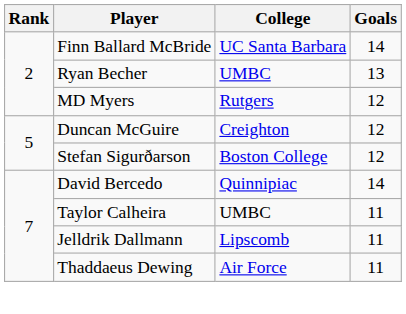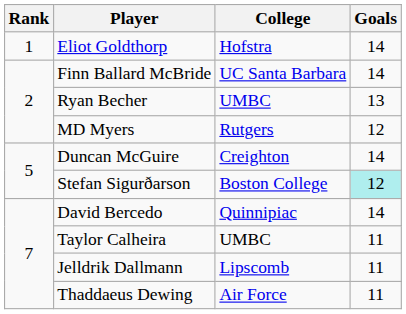+ row: 1 | Eliot Goldthorp | Hofstra | 14
Duncan McGuire | Goals: 12 -> 14
Stefan Sigurðarson | Goals: no background -> paleturquoise background
